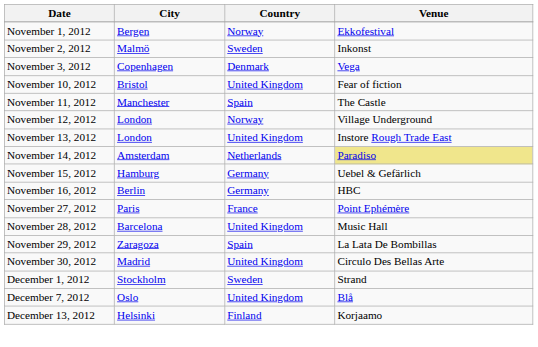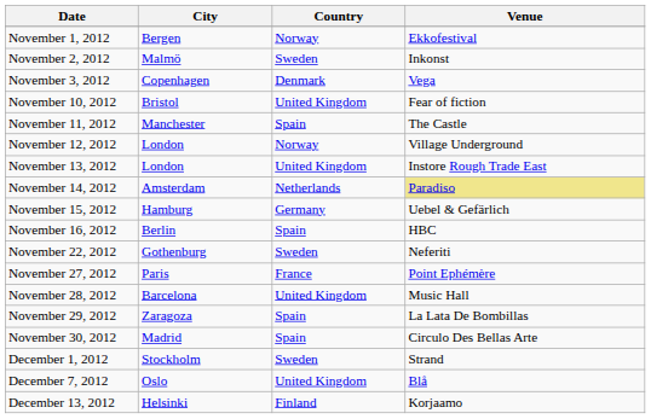November 16, 2012 | Country: Germany -> Spain
+ row: November 22, 2012 | Gothenburg | Sweden | Neferiti
November 30, 2012 | Country: United Kingdom -> Spain
